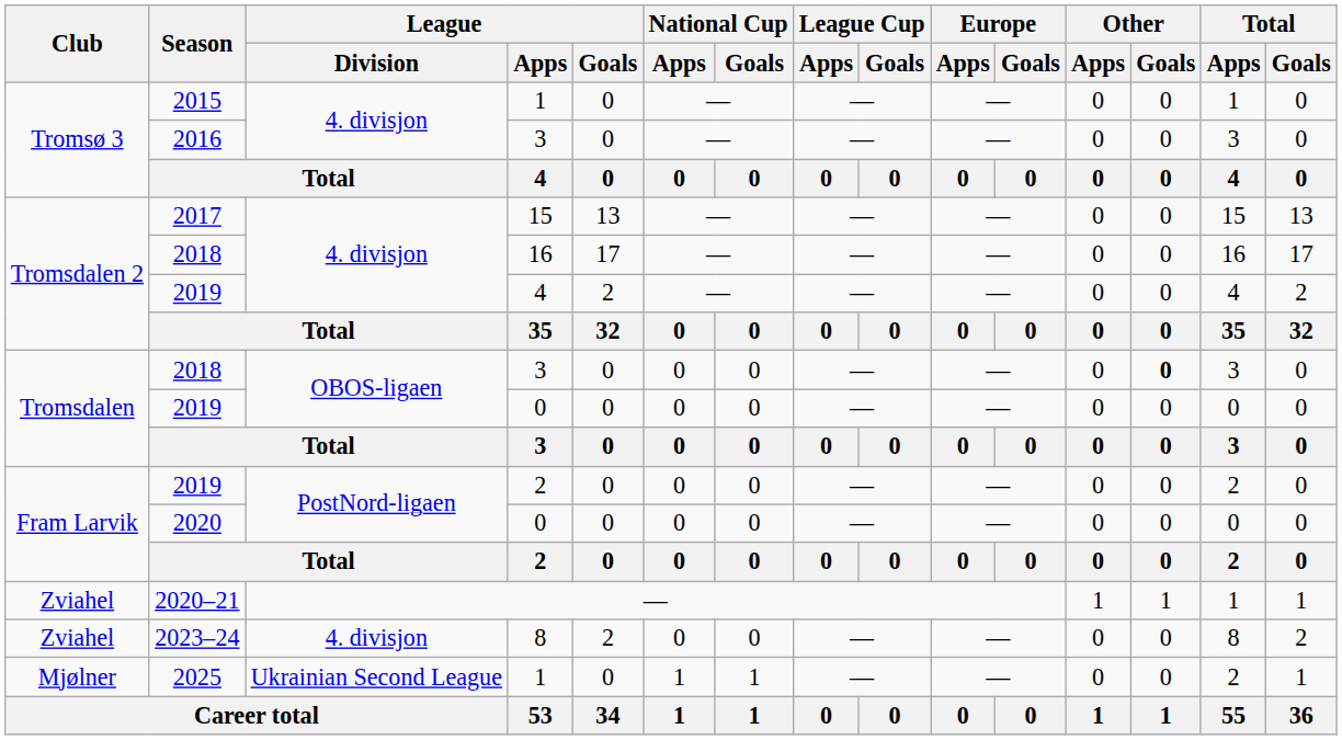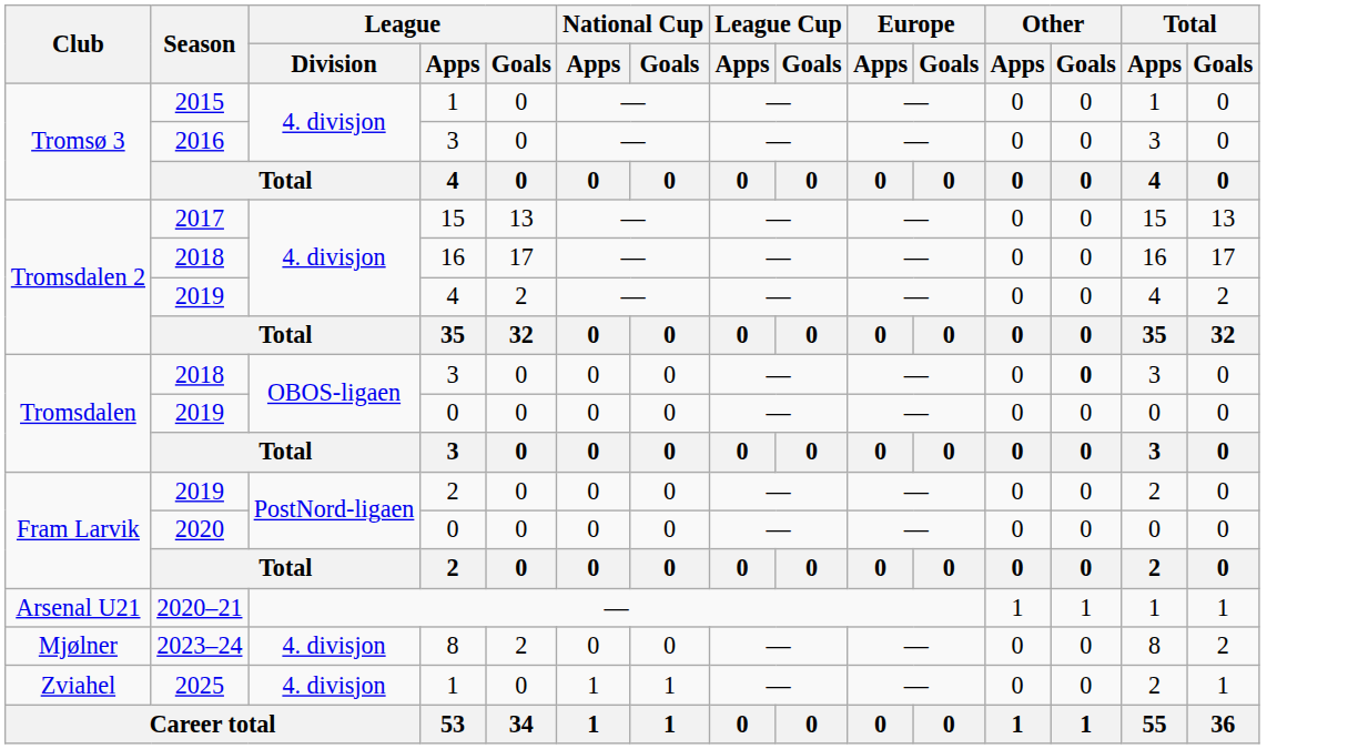2020–21 | Club: Zviahel -> Arsenal U21
2023–24 | Club: Zviahel -> Mjølner
2025 | Club: Mjølner -> Zviahel
2025 | League / Division: Ukrainian Second League -> 4. divisjon
